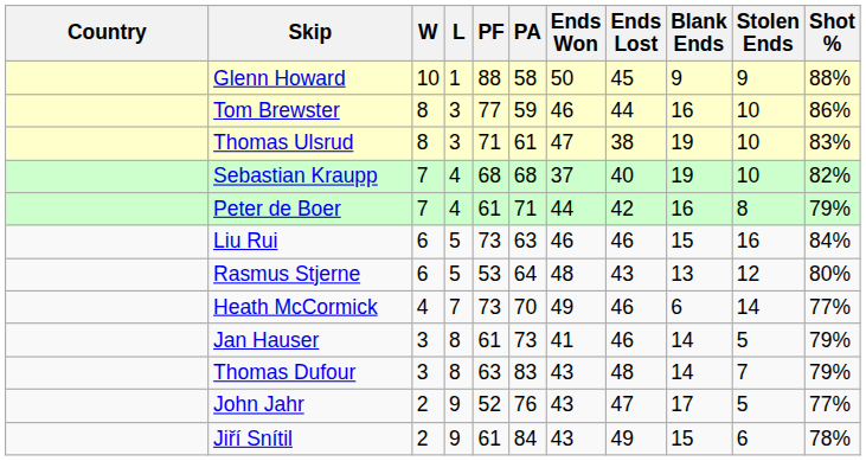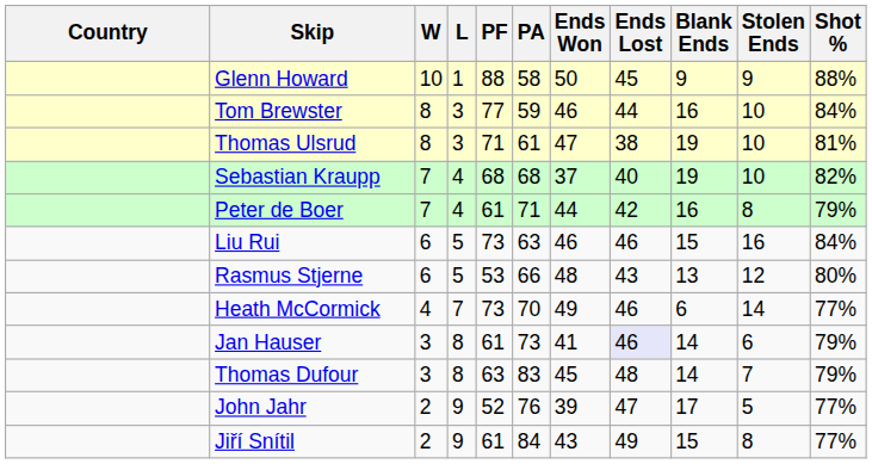Tom Brewster | Shot %: 86% -> 84%
Thomas Ulsrud | Shot %: 83% -> 81%
Rasmus Stjerne | PA: 64 -> 66
Jan Hauser | Ends Lost: no background -> lavender background
Jan Hauser | Stolen Ends: 5 -> 6
Thomas Dufour | Ends Won: 43 -> 45
John Jahr | Ends Won: 43 -> 39
Jiří Snítil | Stolen Ends: 6 -> 8
Jiří Snítil | Shot %: 78% -> 77%
